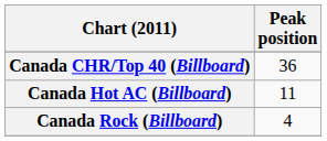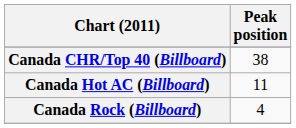Canada CHR/Top 40 (Billboard) | Peak position: 36 -> 38
